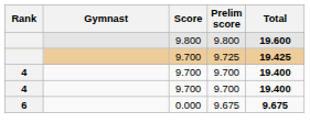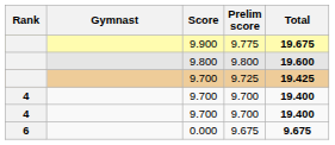+ row: 9.900 | 9.775 | 19.675
